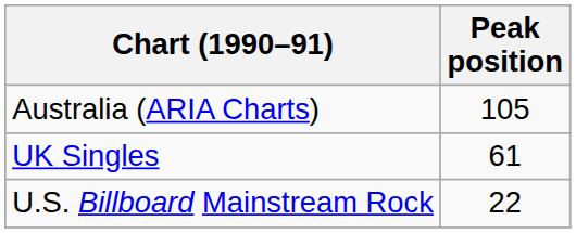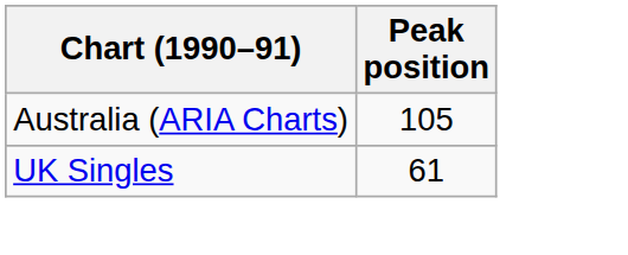- row: U.S. Billboard Mainstream Rock | 22
